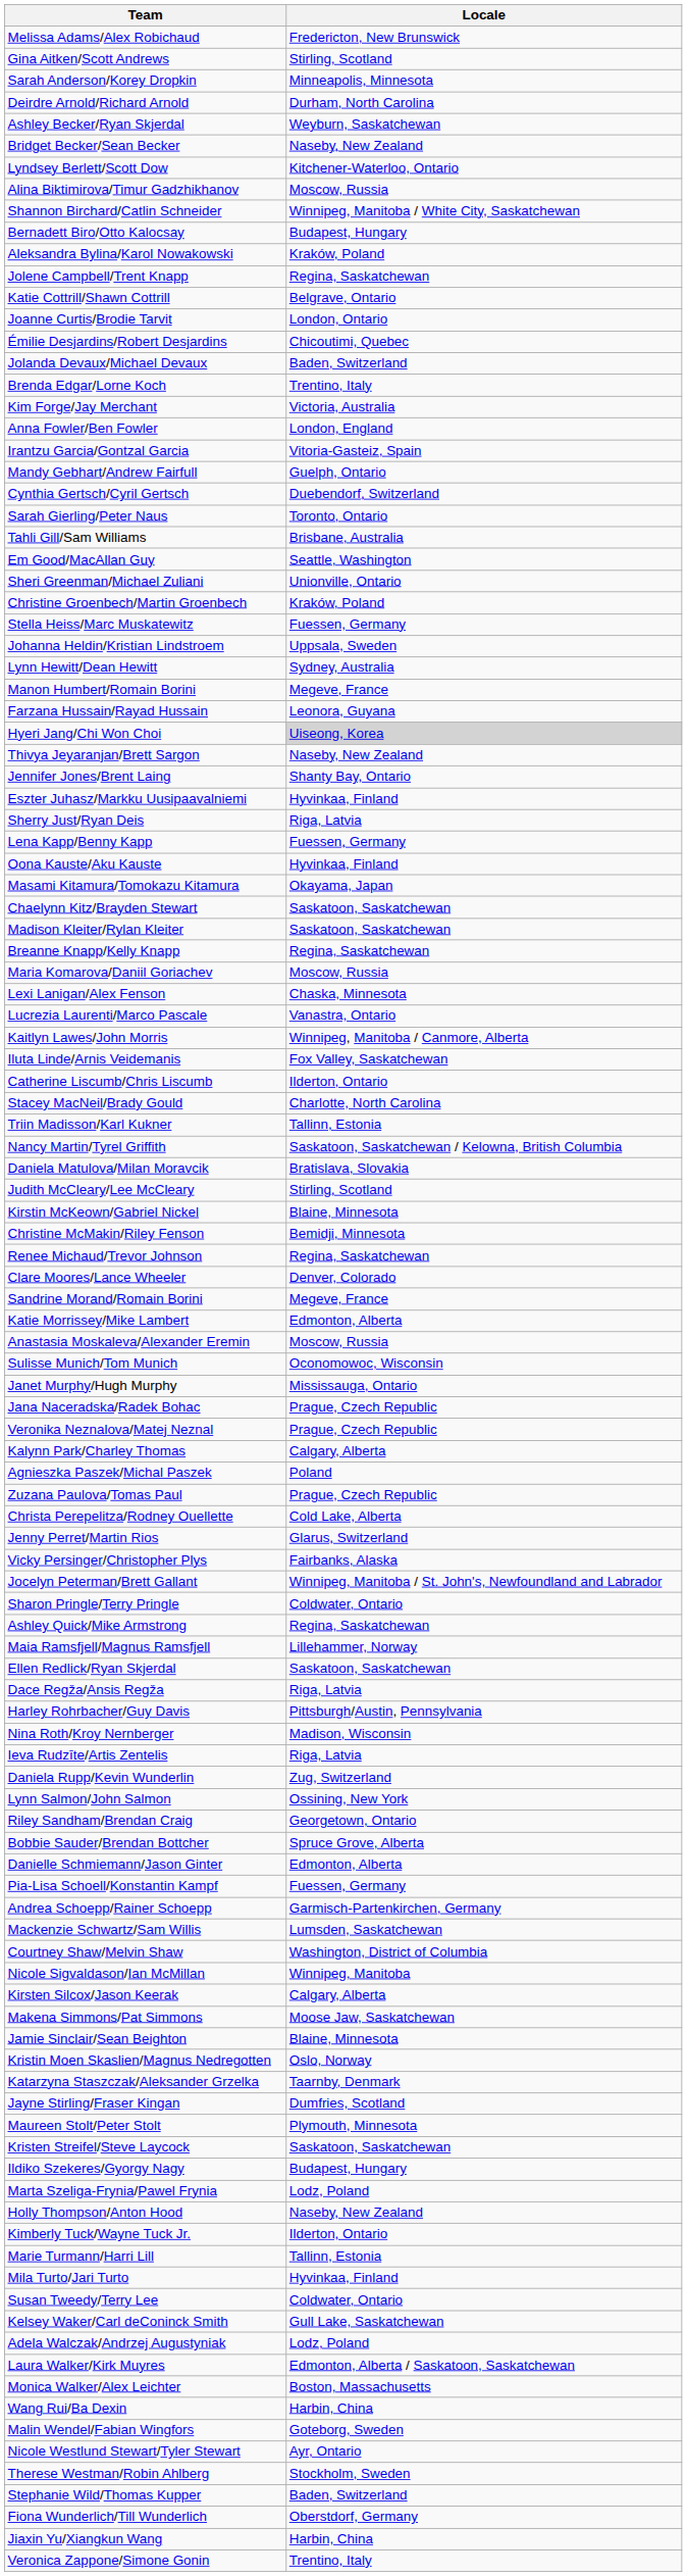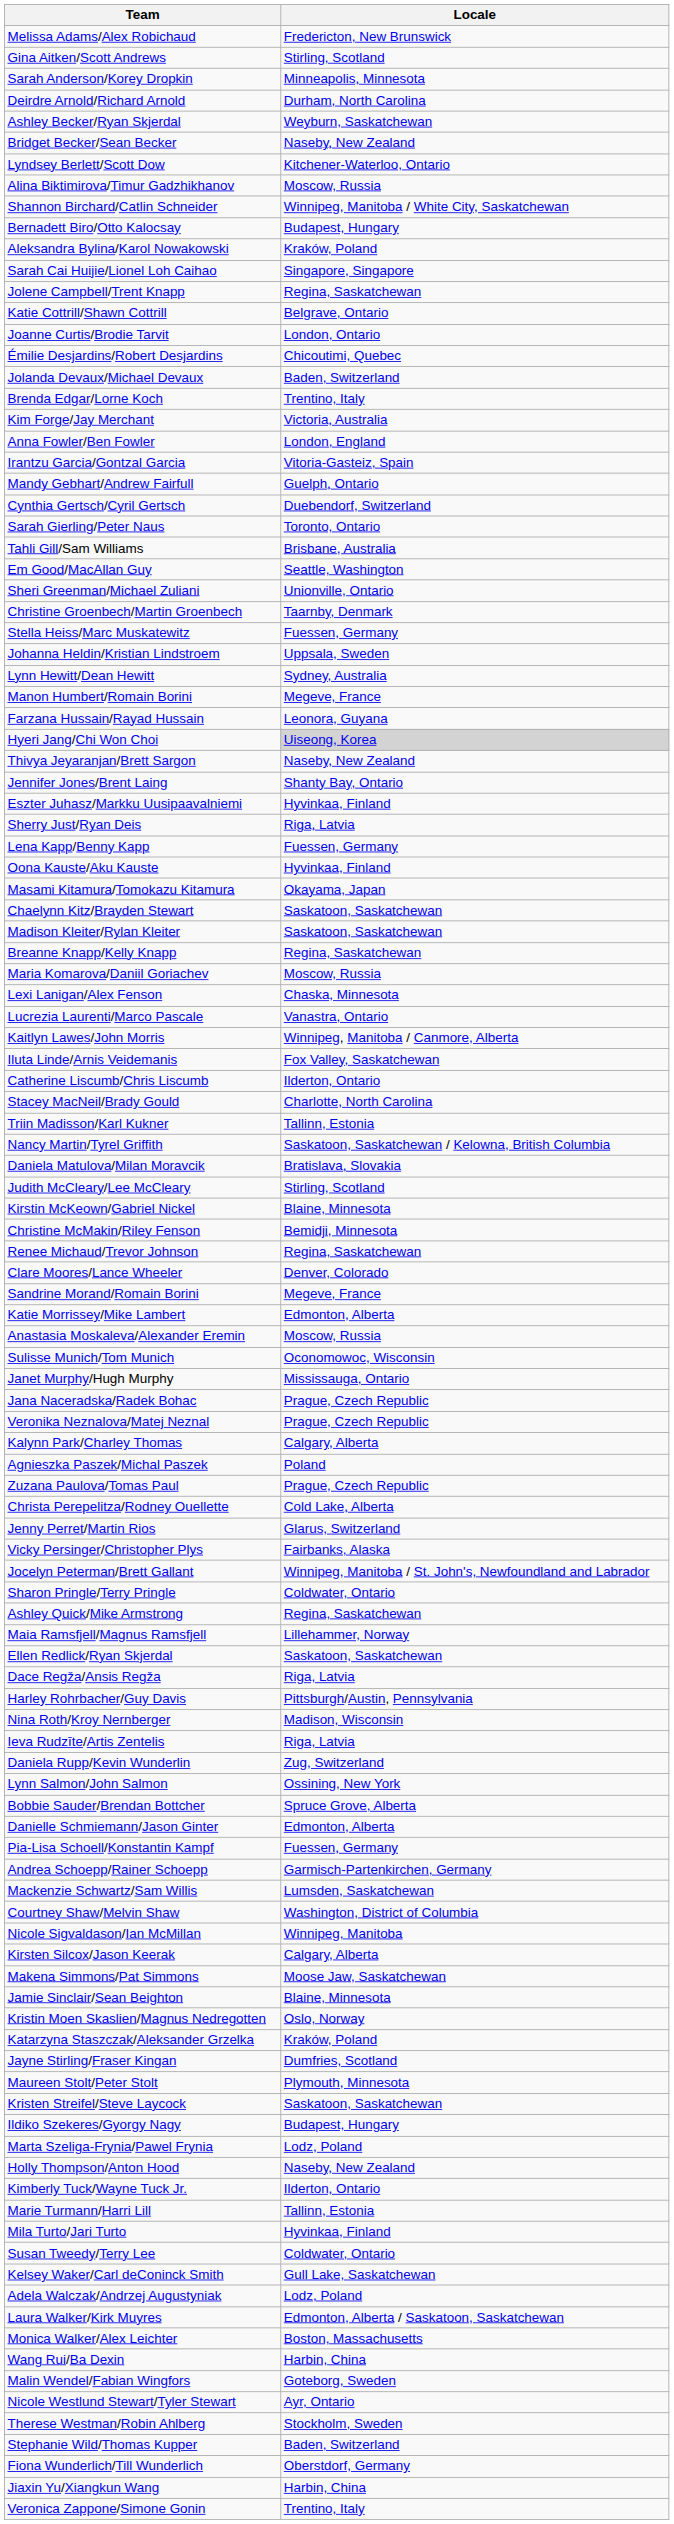+ row: Sarah Cai Huijie/Lionel Loh Caihao | Singapore, Singapore
Christine Groenbech/Martin Groenbech | Locale: Kraków, Poland -> Taarnby, Denmark
- row: Riley Sandham/Brendan Craig | Georgetown, Ontario
Katarzyna Staszczak/Aleksander Grzelka | Locale: Taarnby, Denmark -> Kraków, Poland
